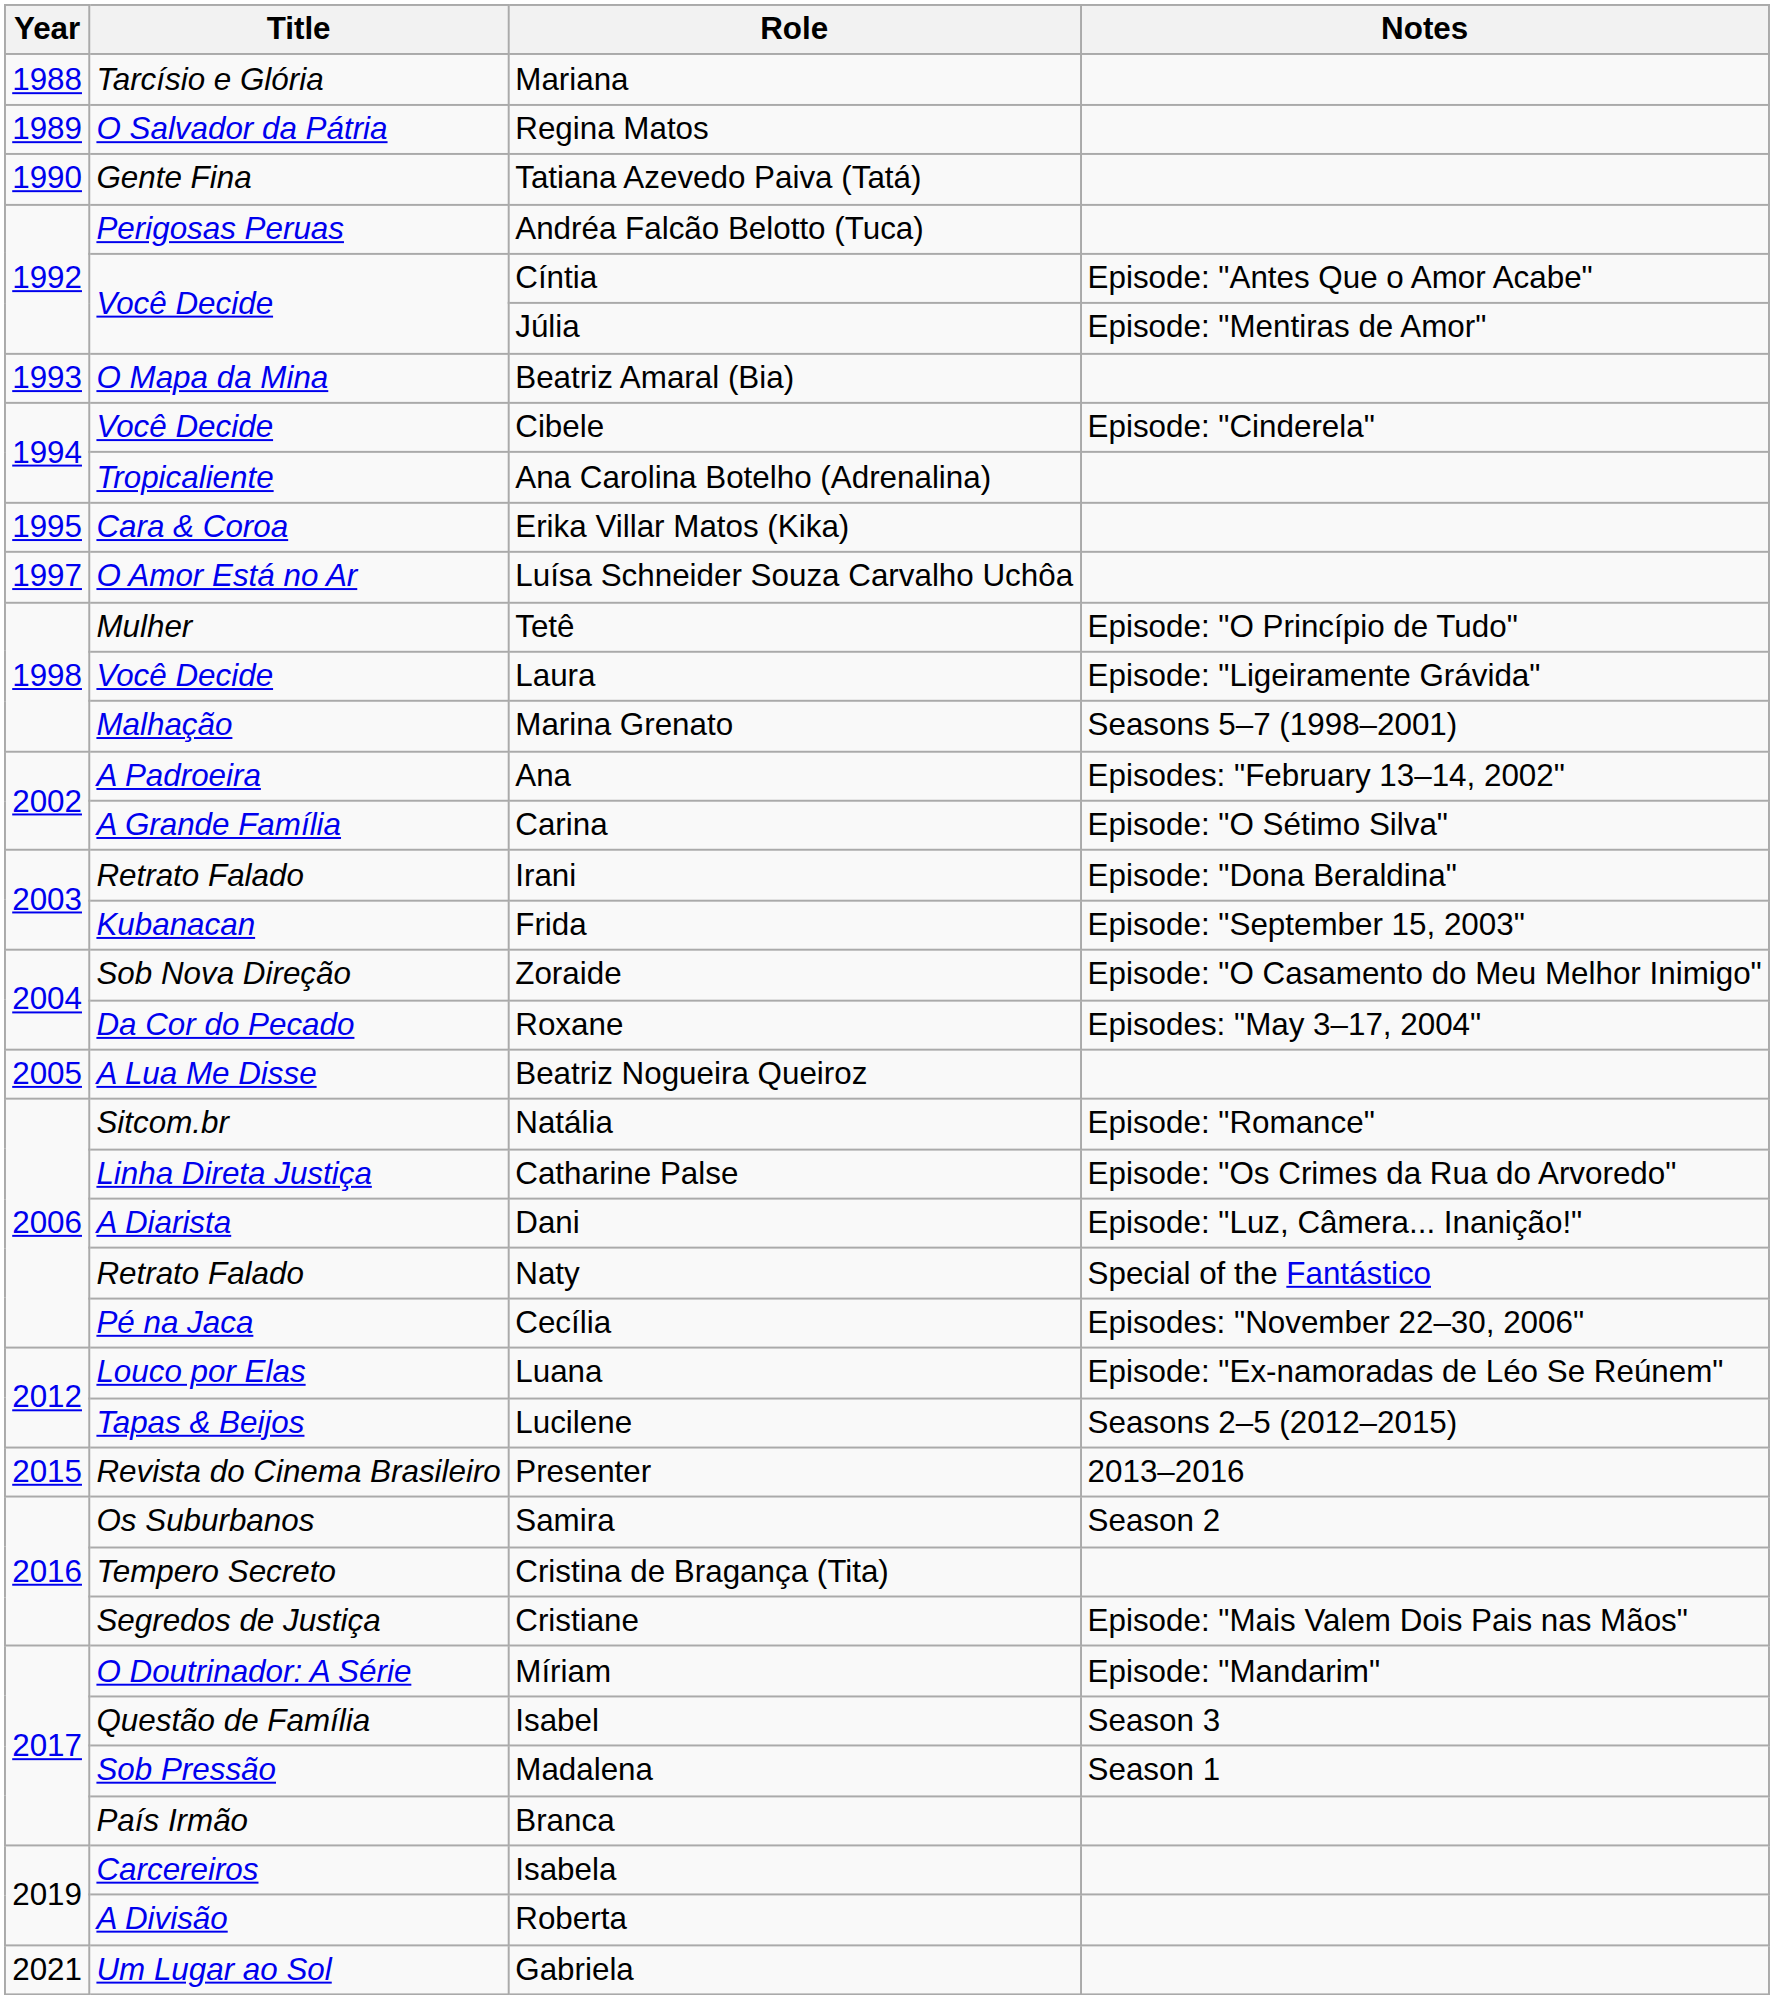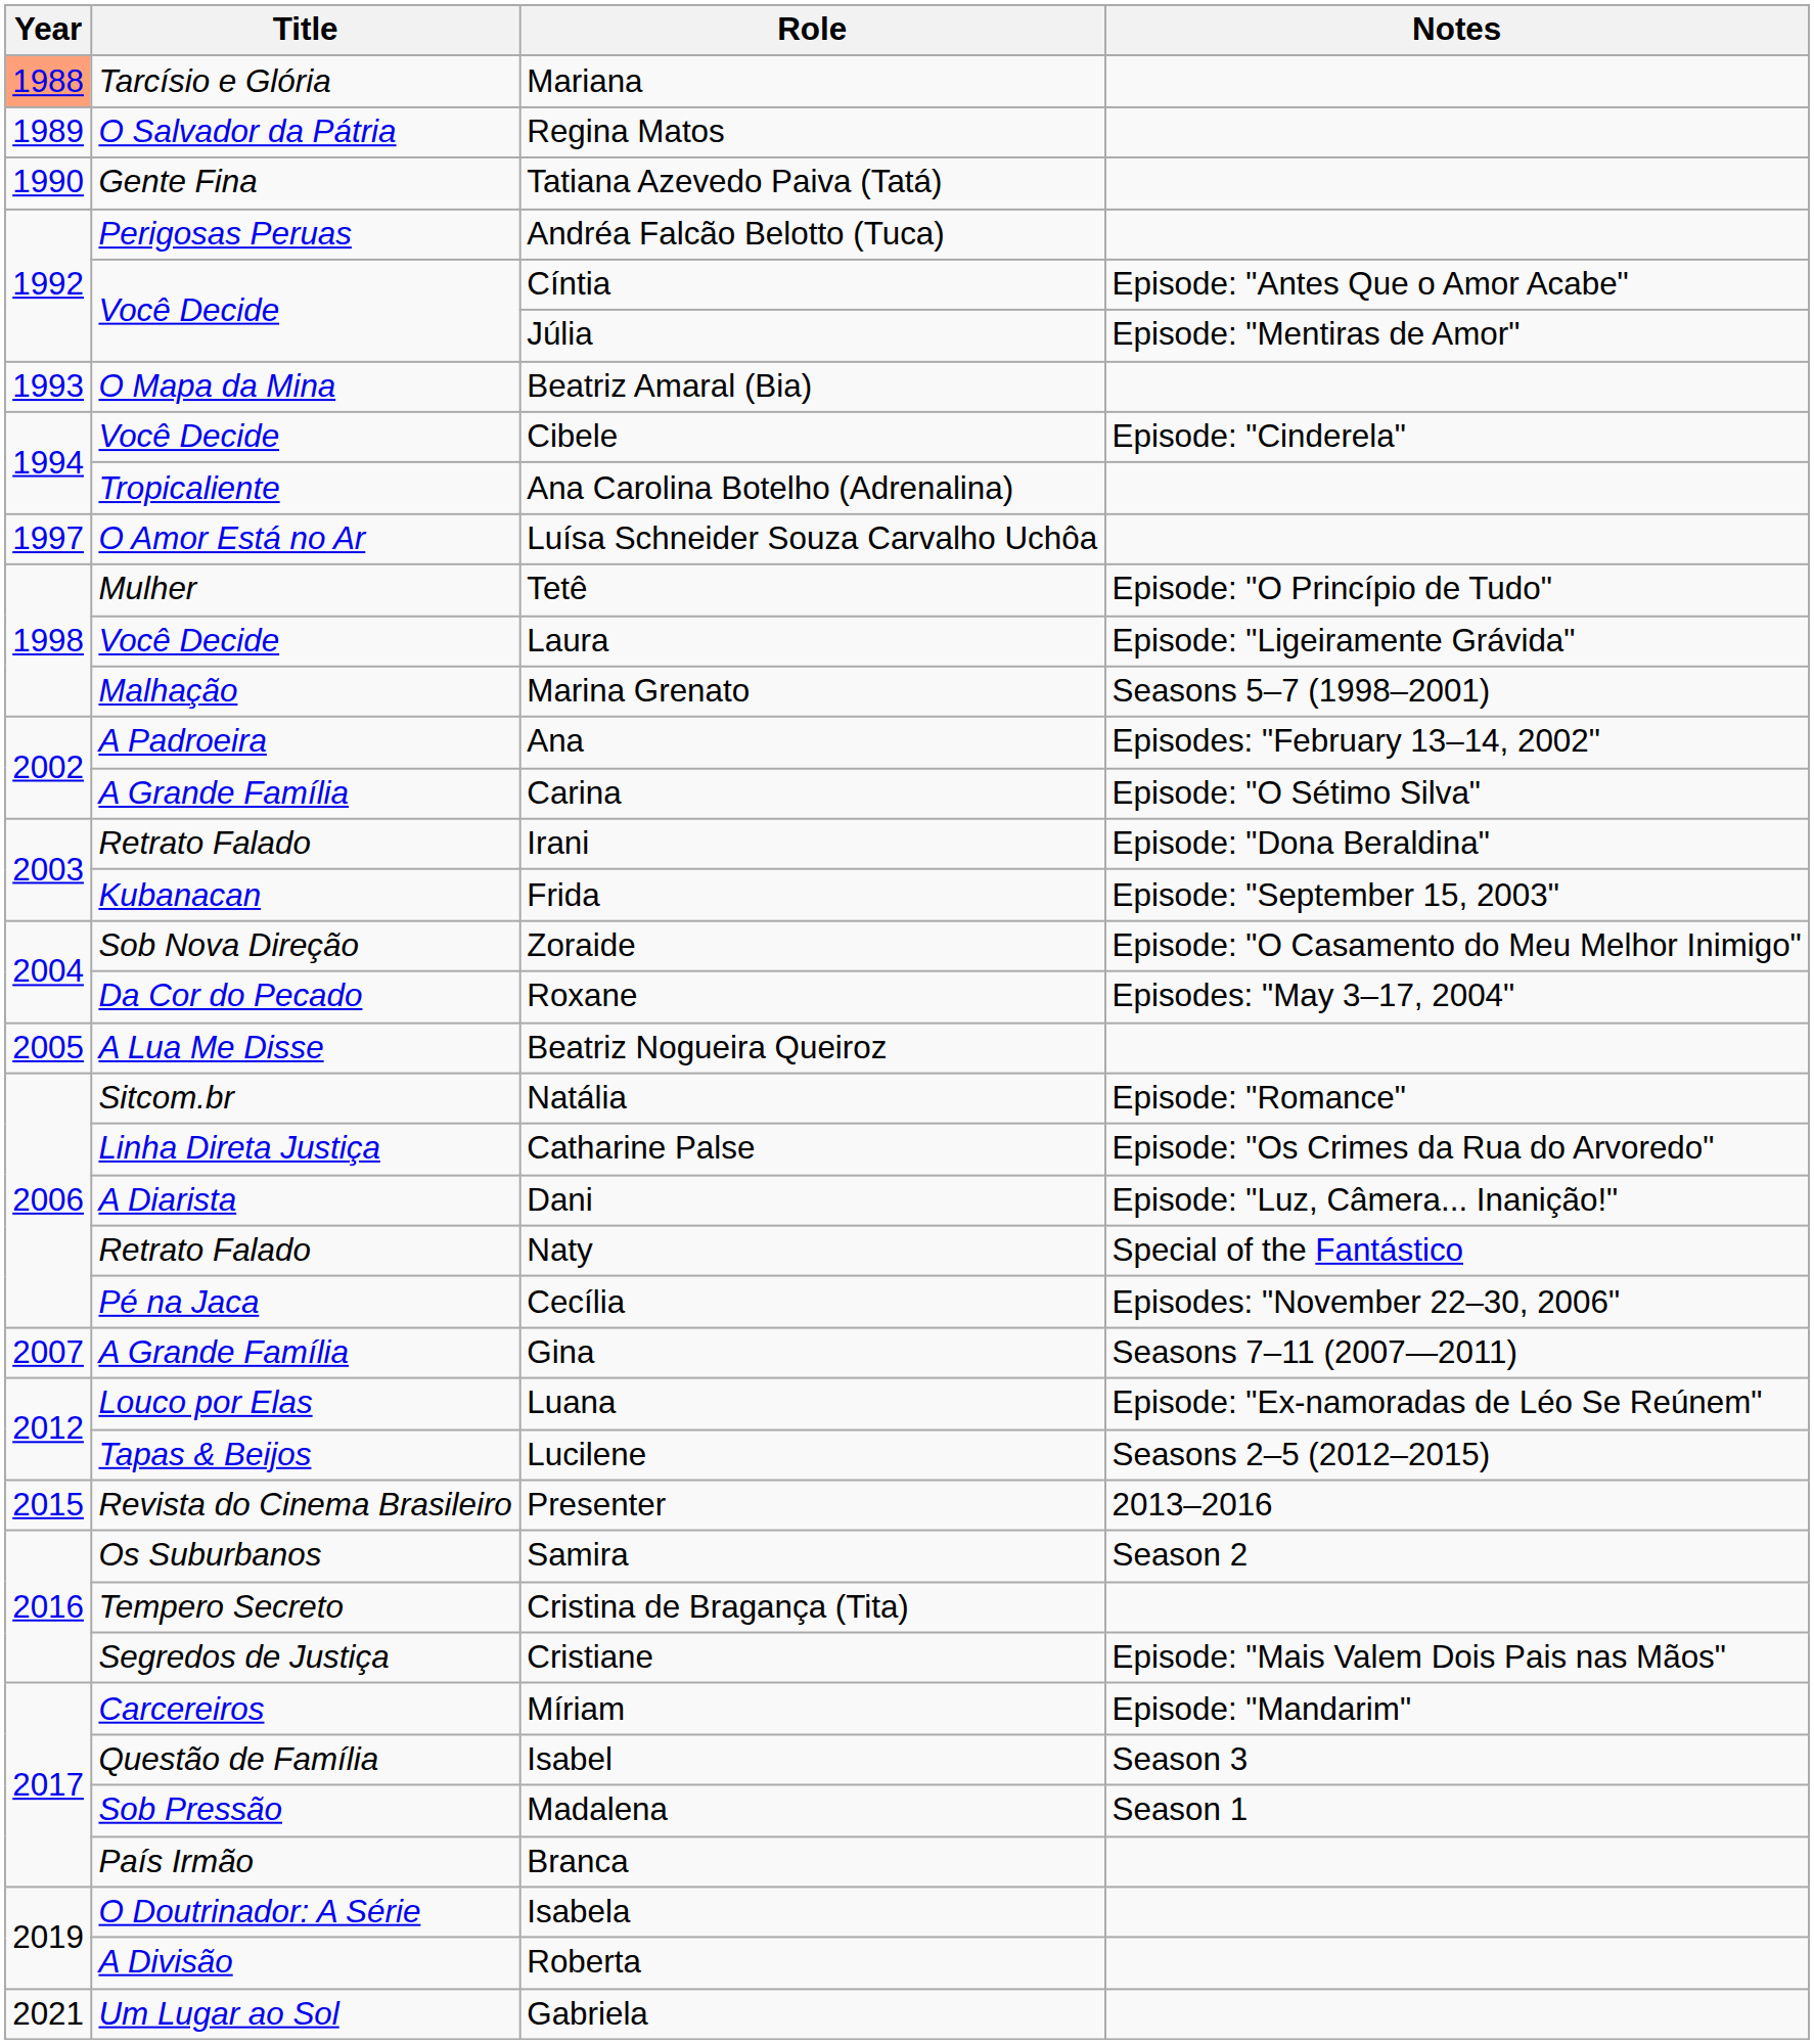Mariana | Year: no background -> lightsalmon background
- row: 1995 | Cara & Coroa | Erika Villar Matos (Kika)
+ row: 2007 | A Grande Família | Gina | Seasons 7–11 (2007—2011)
Míriam | Title: O Doutrinador: A Série -> Carcereiros
Isabela | Title: Carcereiros -> O Doutrinador: A Série
